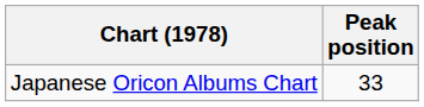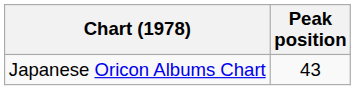Japanese Oricon Albums Chart | Peak position: 33 -> 43
